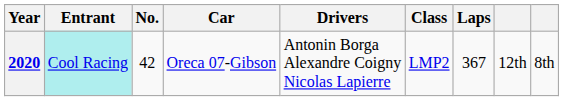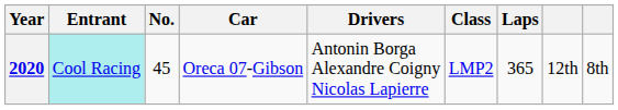2020 | No.: 42 -> 45
2020 | Laps: 367 -> 365
